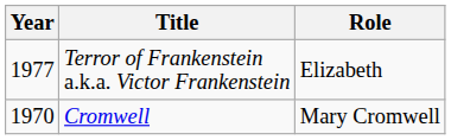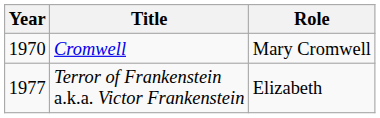rows swapped: Cromwell <-> Terror of Frankenstein a.k.a. Victor Frankenstein
